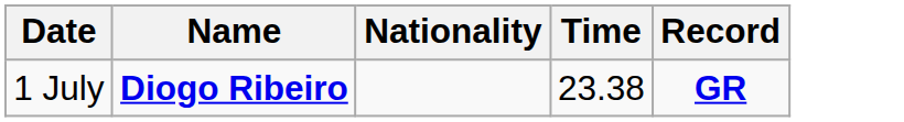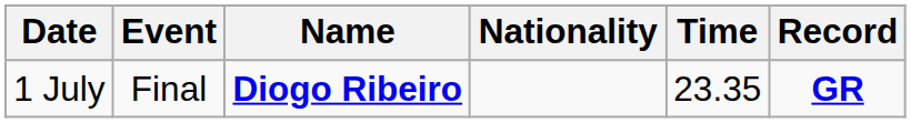+ column: Event | Final
1 July | Time: 23.38 -> 23.35
